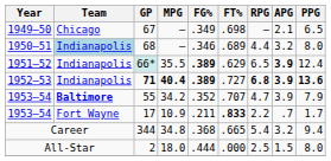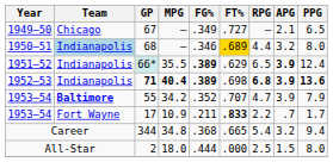67 | FT%: .698 -> .727
68 | FT%: no background -> gold background
71 | FT%: .727 -> .698
